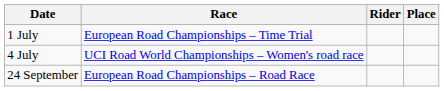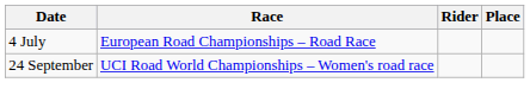- row: 1 July | European Road Championships – Time Trial
4 July | Race: UCI Road World Championships – Women's road race -> European Road Championships – Road Race
24 September | Race: European Road Championships – Road Race -> UCI Road World Championships – Women's road race
